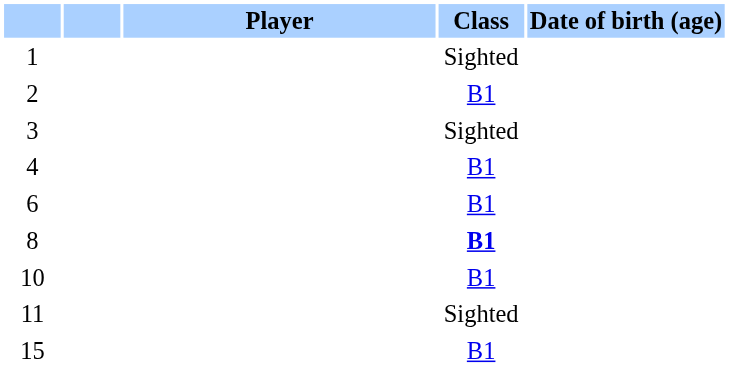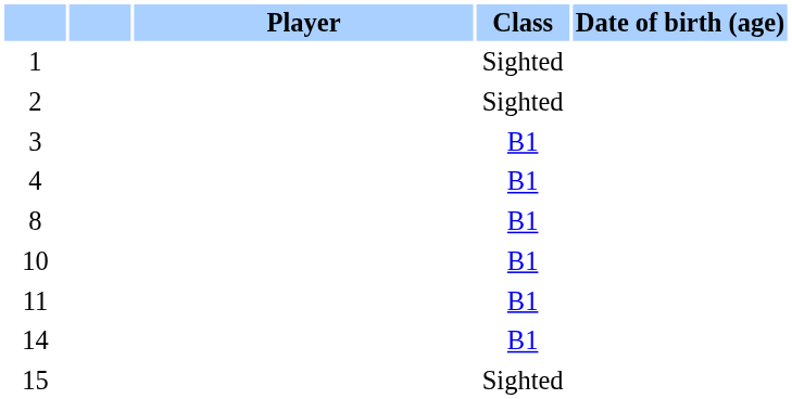2 | Class: B1 -> Sighted
3 | Class: Sighted -> B1
- row: 6 | B1
8 | Class: bold -> normal
11 | Class: Sighted -> B1
+ row: 14 | B1
15 | Class: B1 -> Sighted
